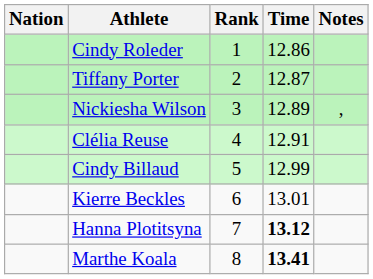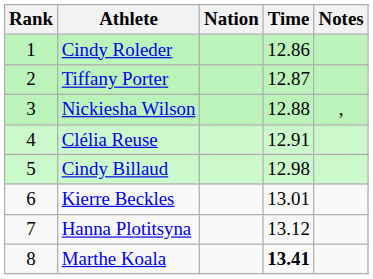columns swapped: Rank <-> Nation
Nickiesha Wilson | Time: 12.89 -> 12.88
Cindy Billaud | Time: 12.99 -> 12.98
Hanna Plotitsyna | Time: bold -> normal
